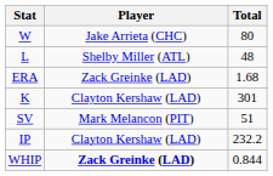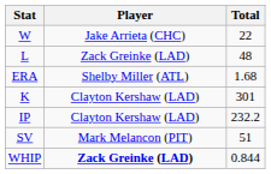W | Total: 80 -> 22
L | Player: Shelby Miller (ATL) -> Zack Greinke (LAD)
ERA | Player: Zack Greinke (LAD) -> Shelby Miller (ATL)
rows swapped: IP <-> SV
